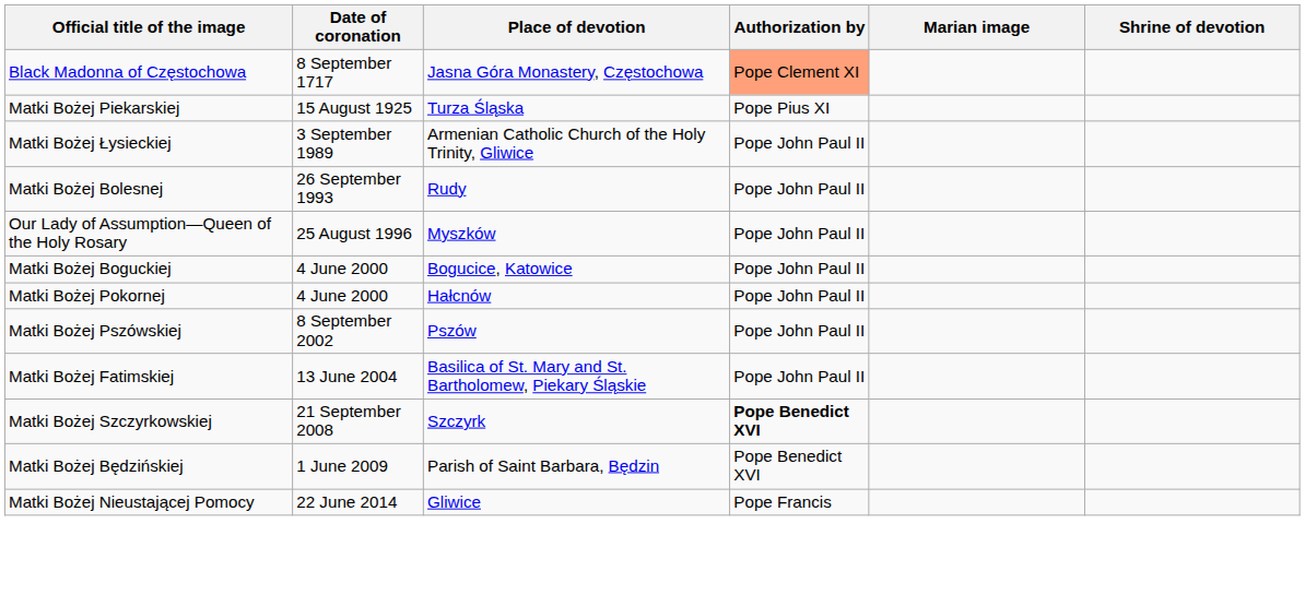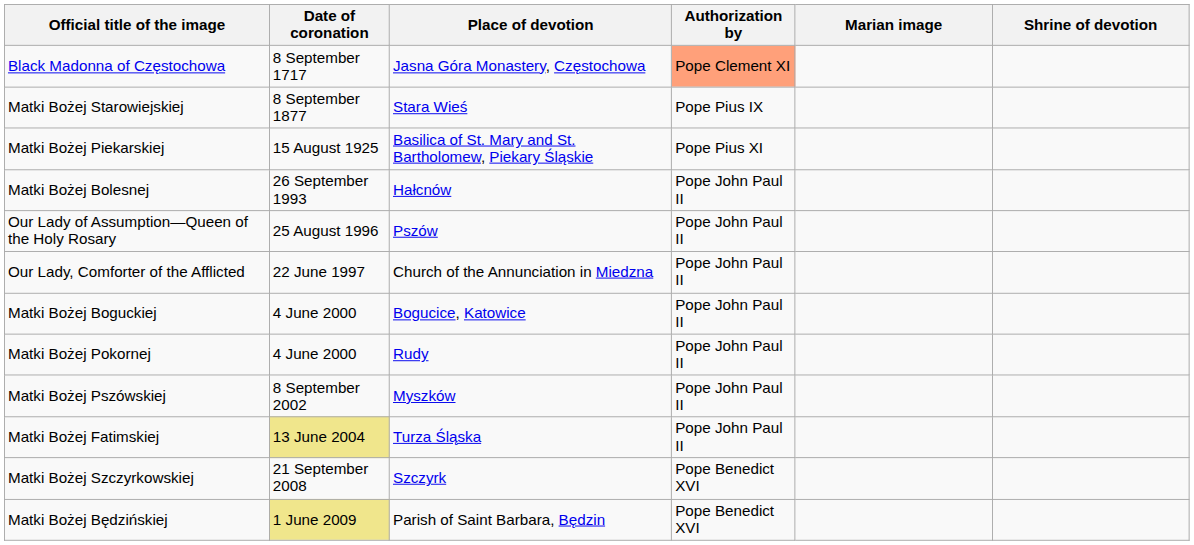+ row: Matki Bożej Starowiejskiej | 8 September 1877 | Stara Wieś | Pope Pius IX
Matki Bożej Piekarskiej | Place of devotion: Turza Śląska -> Basilica of St. Mary and St. Bartholomew, Piekary Śląskie
- row: Matki Bożej Łysieckiej | 3 September 1989 | Armenian Catholic Church of the Holy Trinity, Gliwice | Pope John Paul II
Matki Bożej Bolesnej | Place of devotion: Rudy -> Hałcnów
Our Lady of Assumption—Queen of the Holy Rosary | Place of devotion: Myszków -> Pszów
+ row: Our Lady, Comforter of the Afflicted | 22 June 1997 | Church of the Annunciation in Miedzna | Pope John Paul II
Matki Bożej Pokornej | Place of devotion: Hałcnów -> Rudy
Matki Bożej Pszówskiej | Place of devotion: Pszów -> Myszków
Matki Bożej Fatimskiej | Date of coronation: no background -> khaki background
Matki Bożej Fatimskiej | Place of devotion: Basilica of St. Mary and St. Bartholomew, Piekary Śląskie -> Turza Śląska
Matki Bożej Szczyrkowskiej | Authorization by: bold -> normal
Matki Bożej Będzińskiej | Date of coronation: no background -> khaki background
- row: Matki Bożej Nieustającej Pomocy | 22 June 2014 | Gliwice | Pope Francis
